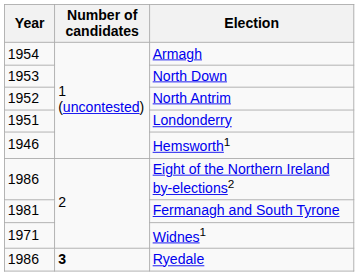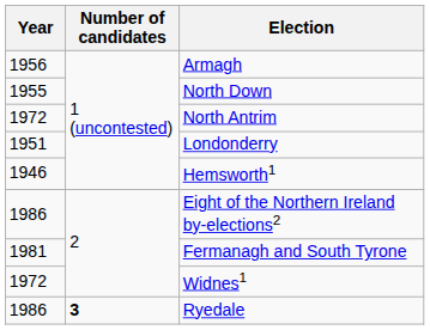Armagh | Year: 1954 -> 1956
North Down | Year: 1953 -> 1955
North Antrim | Year: 1952 -> 1972
Widnes1 | Year: 1971 -> 1972
